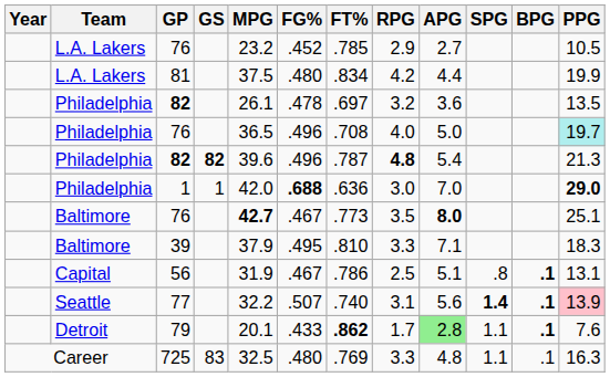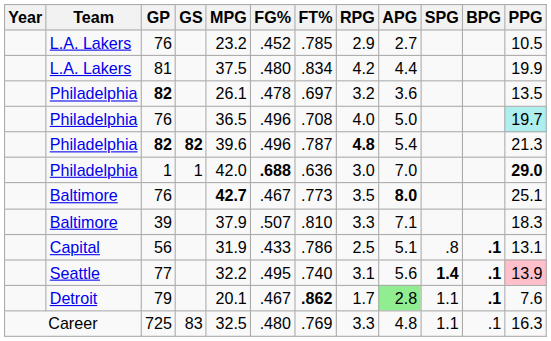39 | FG%: .495 -> .507
56 | FG%: .467 -> .433
77 | FG%: .507 -> .495
79 | FG%: .433 -> .467
